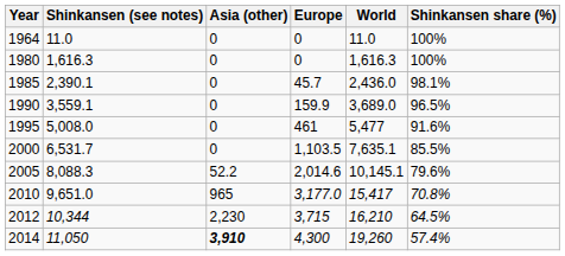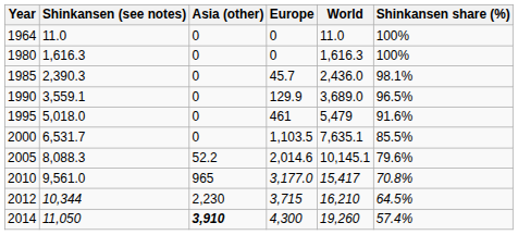1985 | Shinkansen (see notes): 2,390.1 -> 2,390.3
1990 | Europe: 159.9 -> 129.9
1995 | Shinkansen (see notes): 5,008.0 -> 5,018.0
1995 | World: 5,477 -> 5,479
2010 | Shinkansen (see notes): 9,651.0 -> 9,561.0
